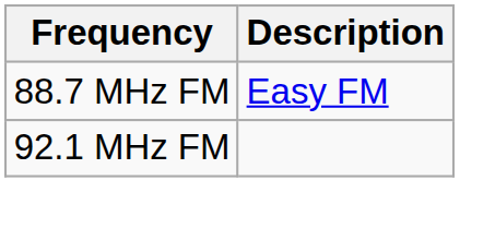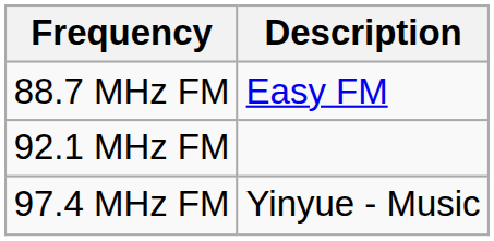+ row: 97.4 MHz FM | Yinyue - Music
